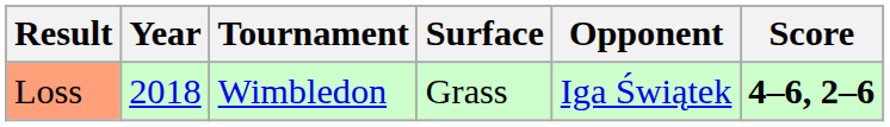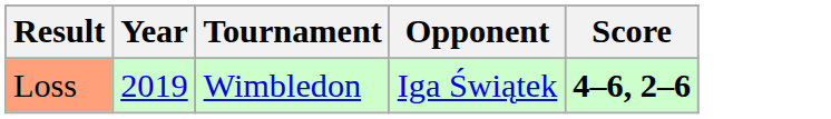- column: Surface | Grass
Loss | Year: 2018 -> 2019
